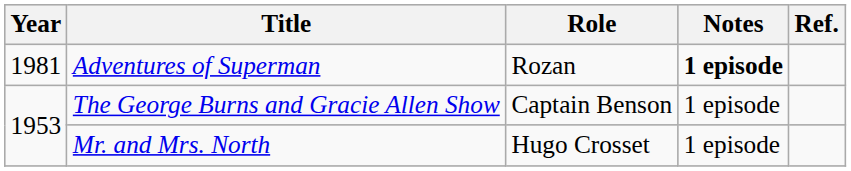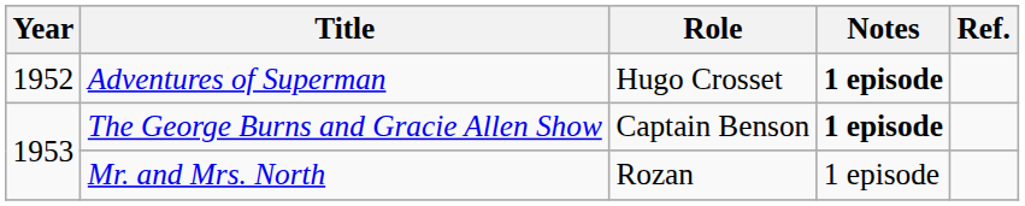Adventures of Superman | Year: 1981 -> 1952
Adventures of Superman | Role: Rozan -> Hugo Crosset
The George Burns and Gracie Allen Show | Notes: normal -> bold
Mr. and Mrs. North | Role: Hugo Crosset -> Rozan
